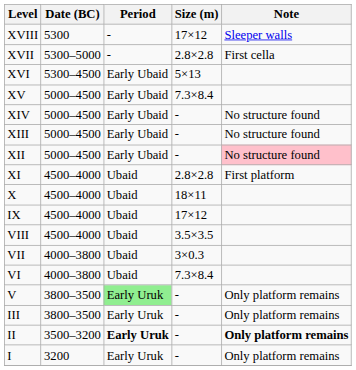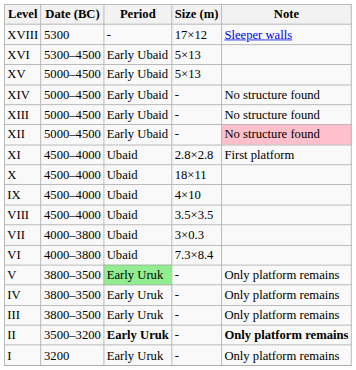- row: XVII | 5300–5000 | - | 2.8×2.8 | First cella
XV | Size (m): 7.3×8.4 -> 5×13
IX | Size (m): 17×12 -> 4×10
+ row: IV | 3800–3500 | Early Uruk | - | Only platform remains
